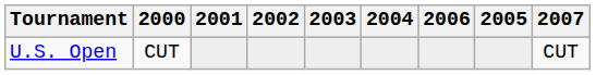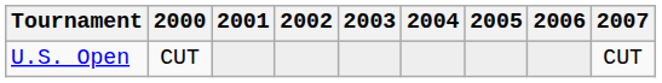columns swapped: 2005 <-> 2006
